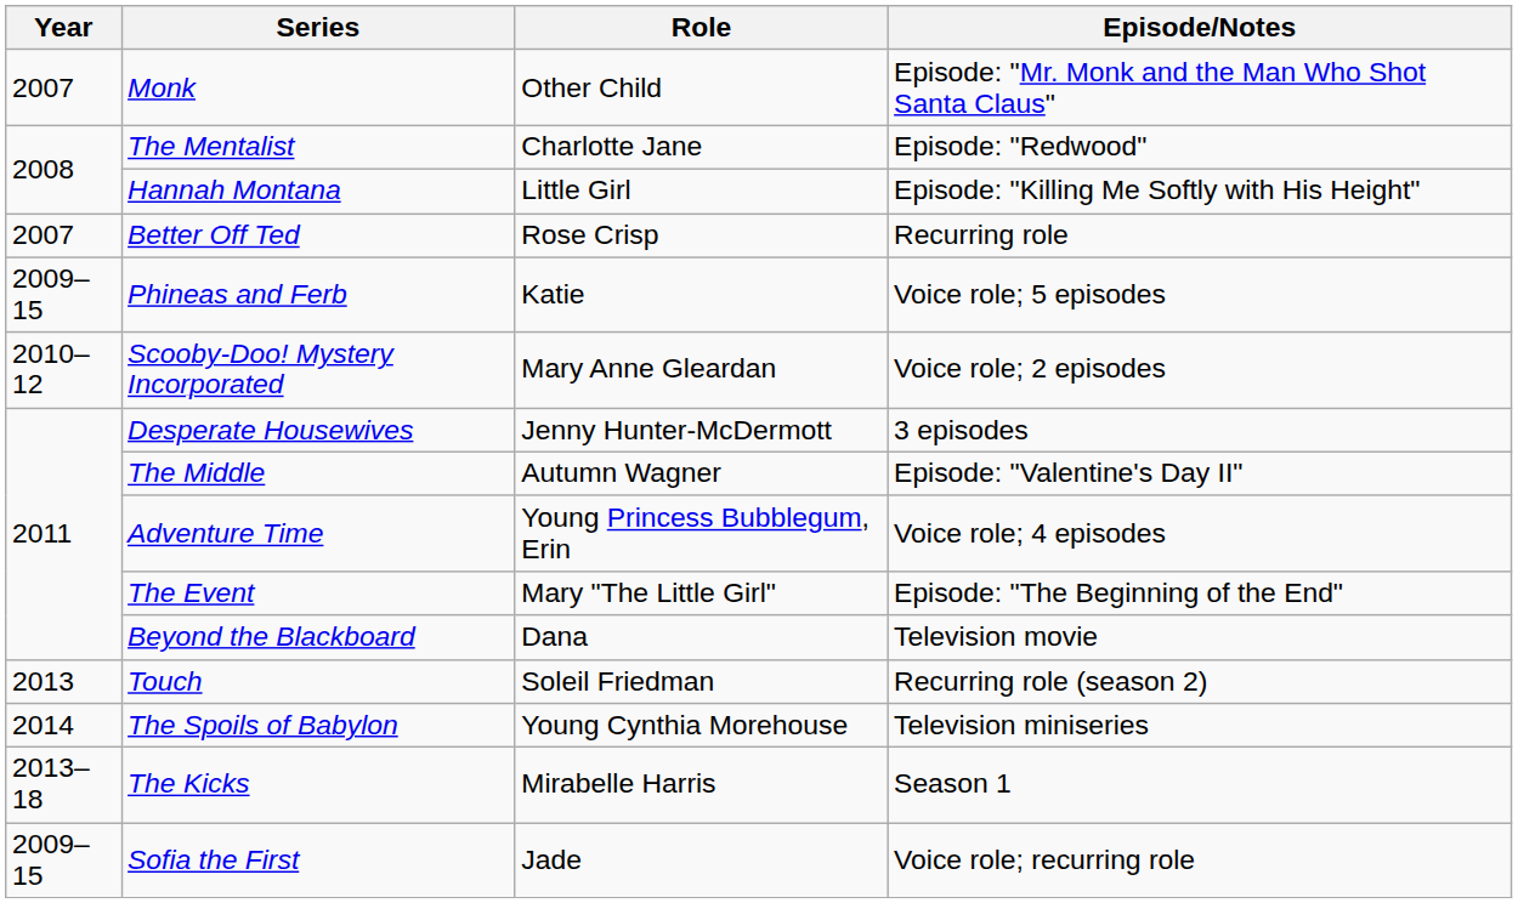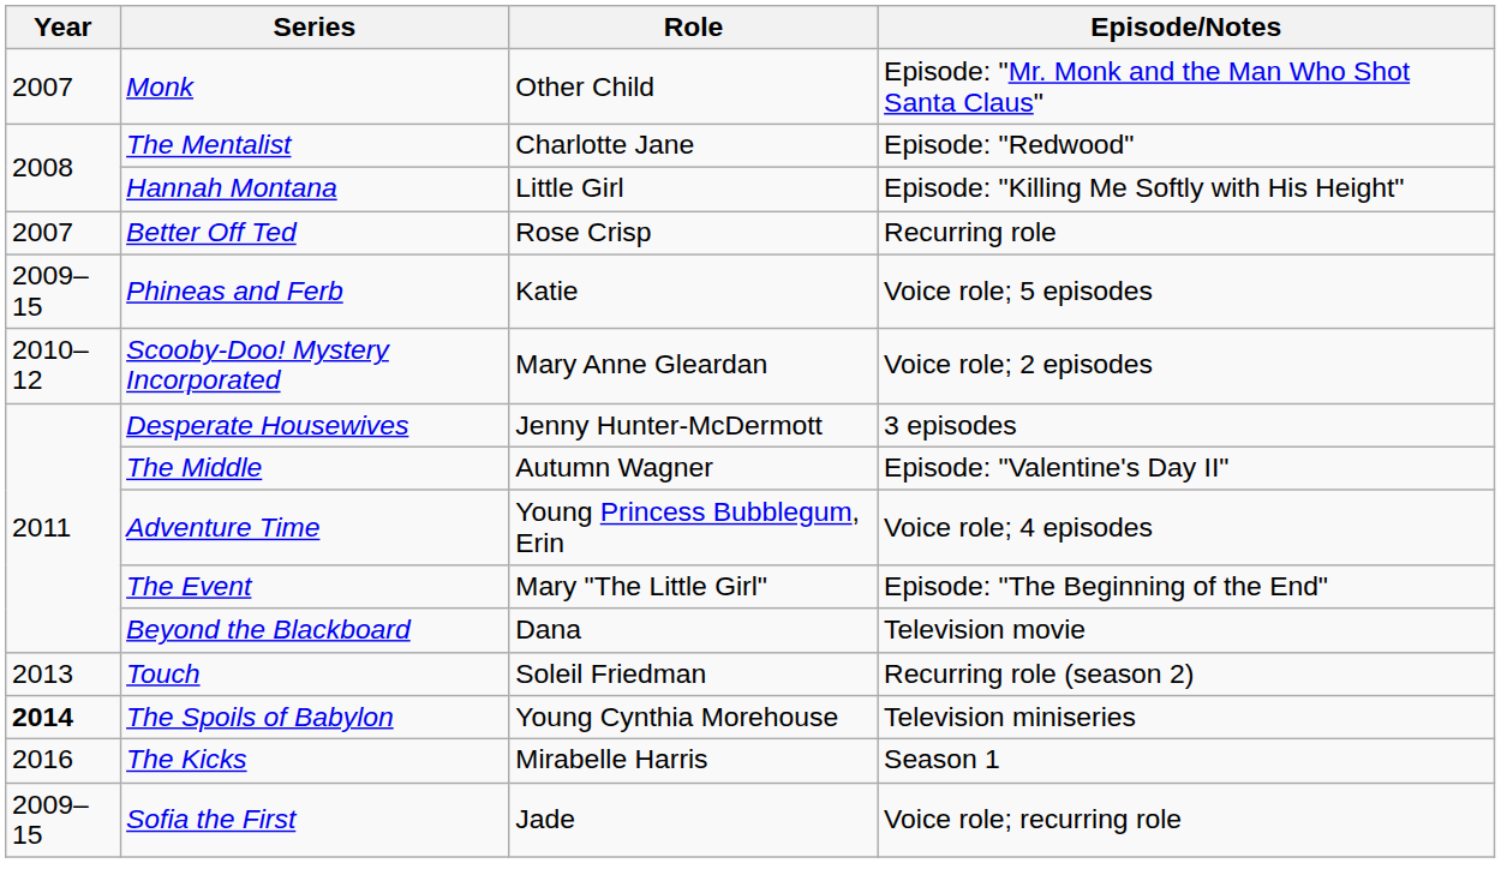The Spoils of Babylon | Year: normal -> bold
The Kicks | Year: 2013–18 -> 2016
